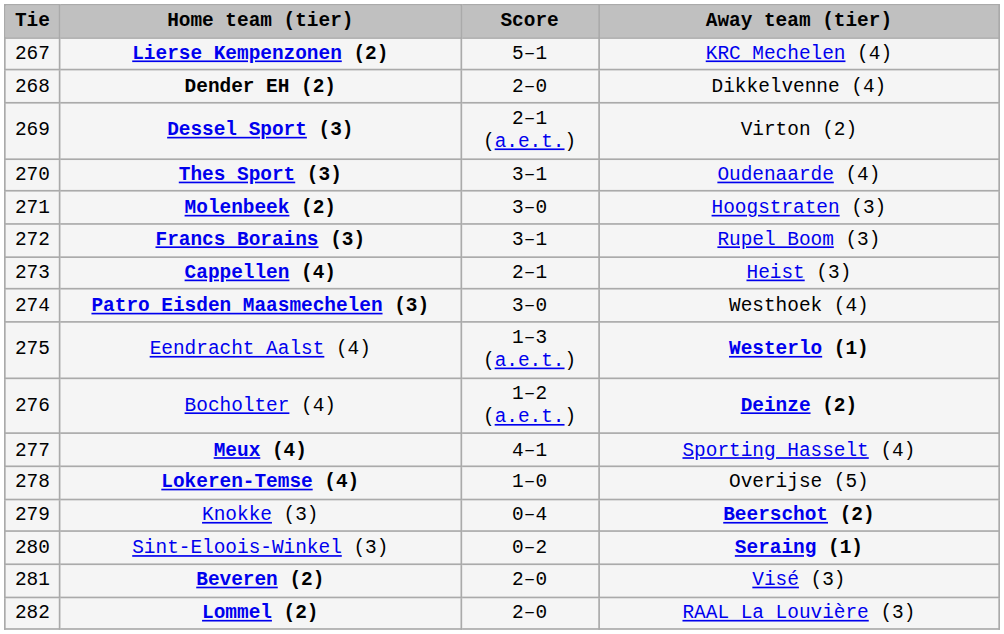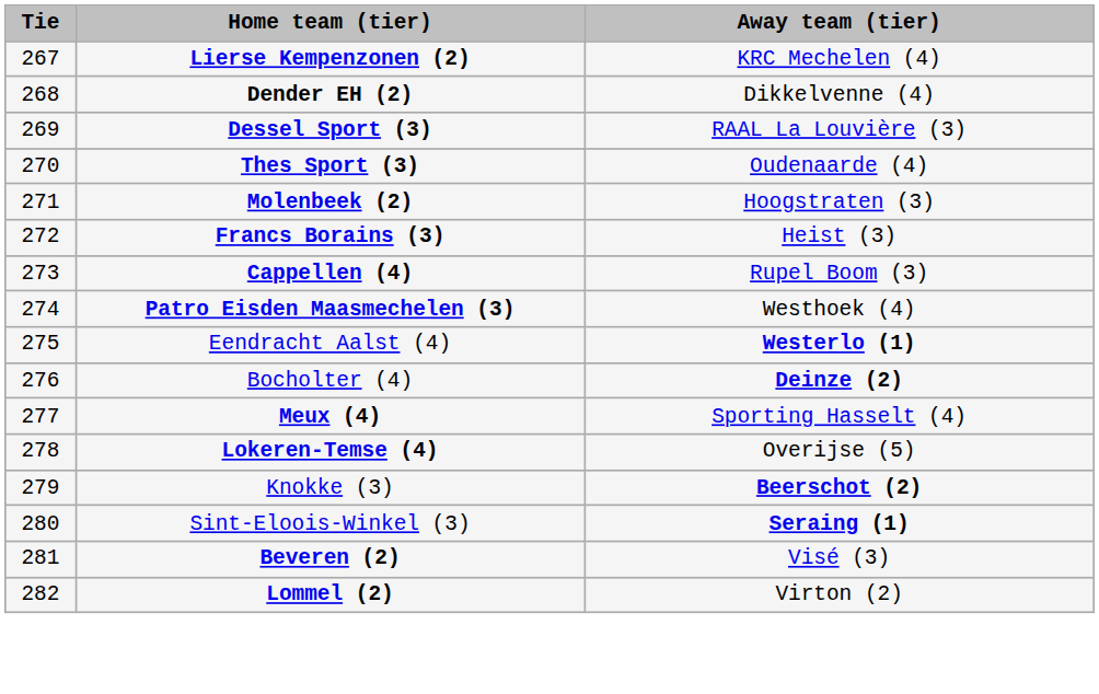- column: Score | 5–1 | 2–0 | 2–1 (a.e.t.) | 3–1 | 3–0 | 3–1 | 2–1 | 3–0 | 1–3 (a.e.t.) | 1–2 (a.e.t.) | 4–1 | 1–0 | 0–4 | 0–2 | 2–0 | 2–0
Dessel Sport (3) | Away team (tier): Virton (2) -> RAAL La Louvière (3)
Francs Borains (3) | Away team (tier): Rupel Boom (3) -> Heist (3)
Cappellen (4) | Away team (tier): Heist (3) -> Rupel Boom (3)
Lommel (2) | Away team (tier): RAAL La Louvière (3) -> Virton (2)
